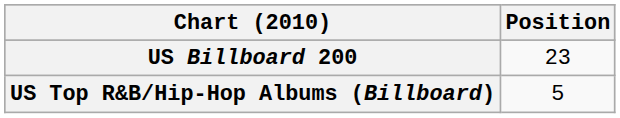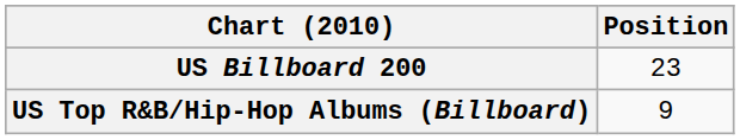US Top R&B/Hip-Hop Albums (Billboard) | Position: 5 -> 9
